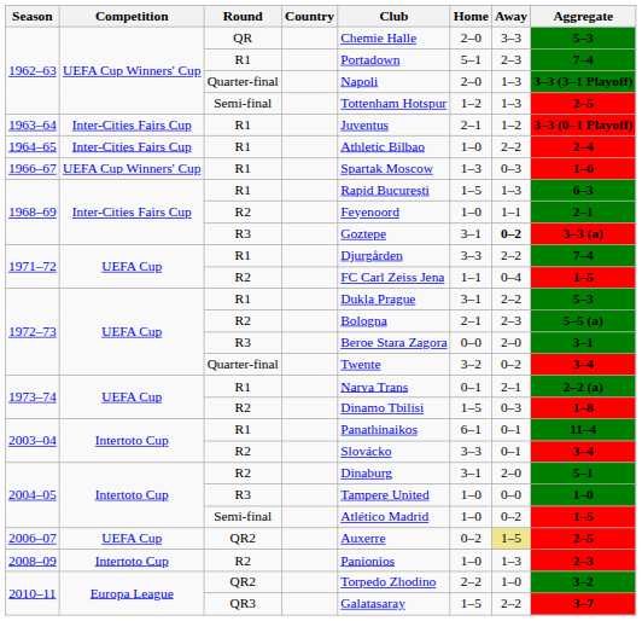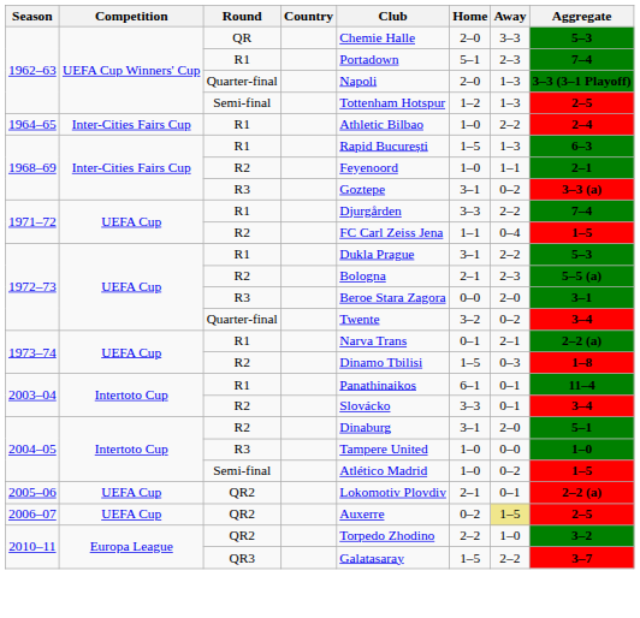- row: 1963–64 | Inter-Cities Fairs Cup | R1 | Juventus | 2–1 | 1–2 | 3–3 (0–1 Playoff)
- row: 1966–67 | UEFA Cup Winners' Cup | R1 | Spartak Moscow | 1–3 | 0–3 | 1–6
1968–69 / R3 | Away: bold -> normal
+ row: 2005–06 | UEFA Cup | QR2 | Lokomotiv Plovdiv | 2–1 | 0–1 | 2–2 (a)
- row: 2008–09 | Intertoto Cup | R2 | Panionios | 1–0 | 1–3 | 2–3
